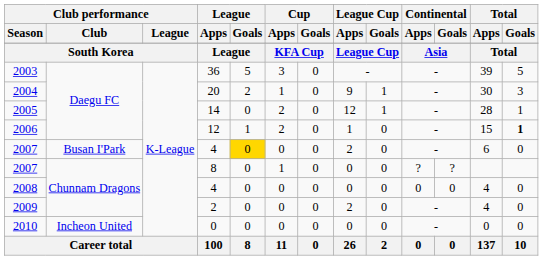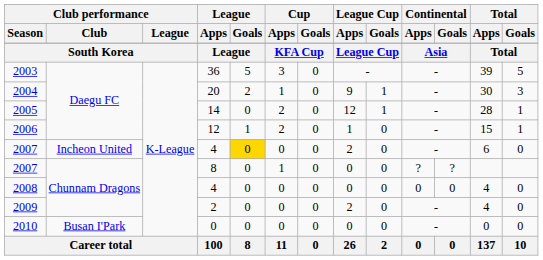2006 | Total / Goals: bold -> normal
2007 / 4 | Club performance / Club: Busan I'Park -> Incheon United
2010 | Club performance / Club: Incheon United -> Busan I'Park
